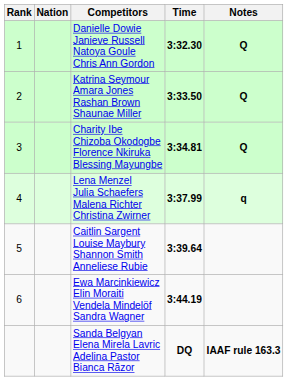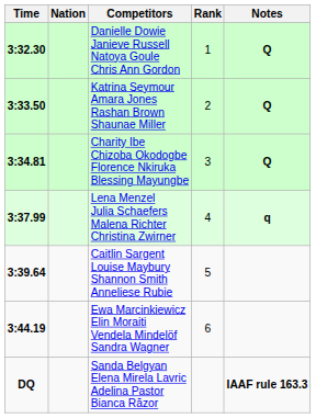columns swapped: Rank <-> Time
